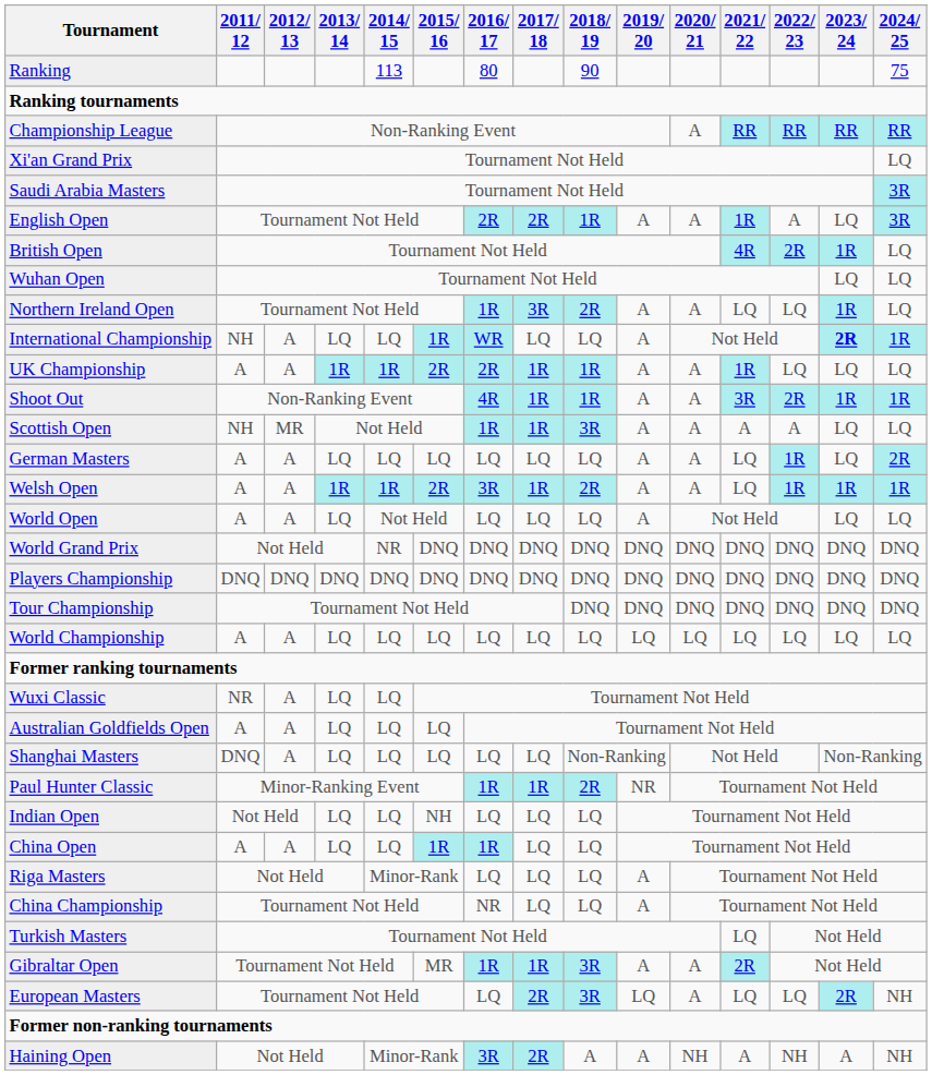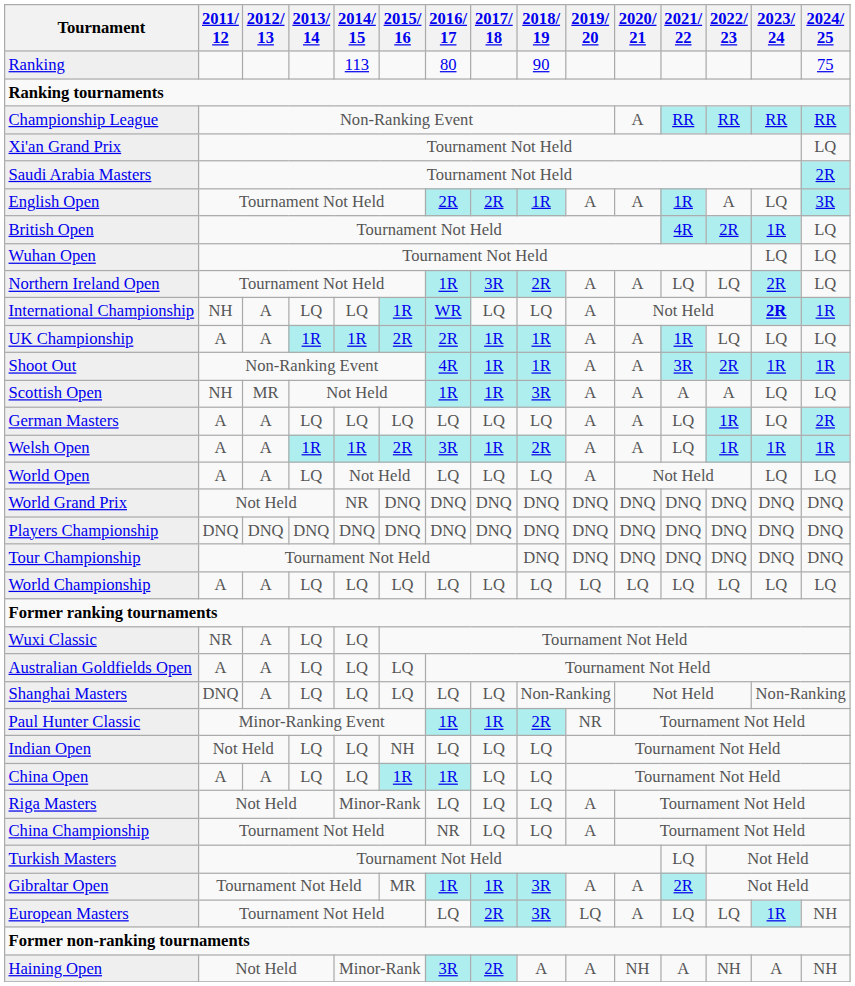Saudi Arabia Masters | 2024/ 25: 3R -> 2R
Northern Ireland Open | 2023/ 24: 1R -> 2R
European Masters | 2023/ 24: 2R -> 1R
